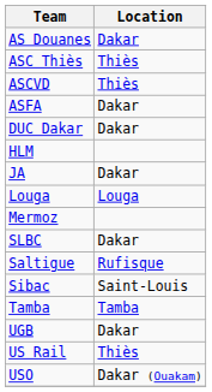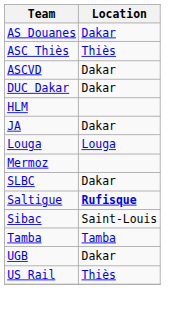ASCVD | Location: Thiès -> Dakar
- row: ASFA | Dakar
Saltigue | Location: normal -> bold
- row: USO | Dakar (Ouakam)
